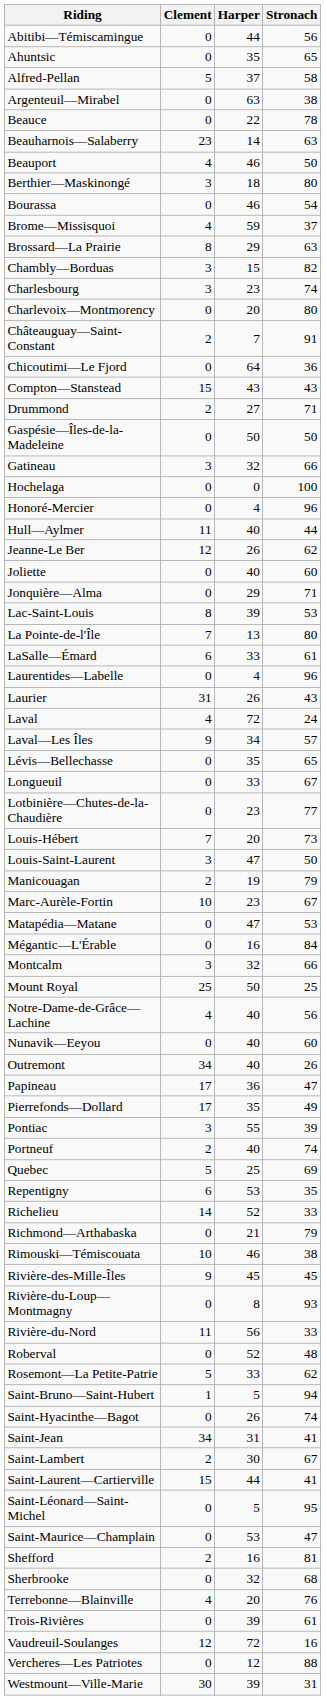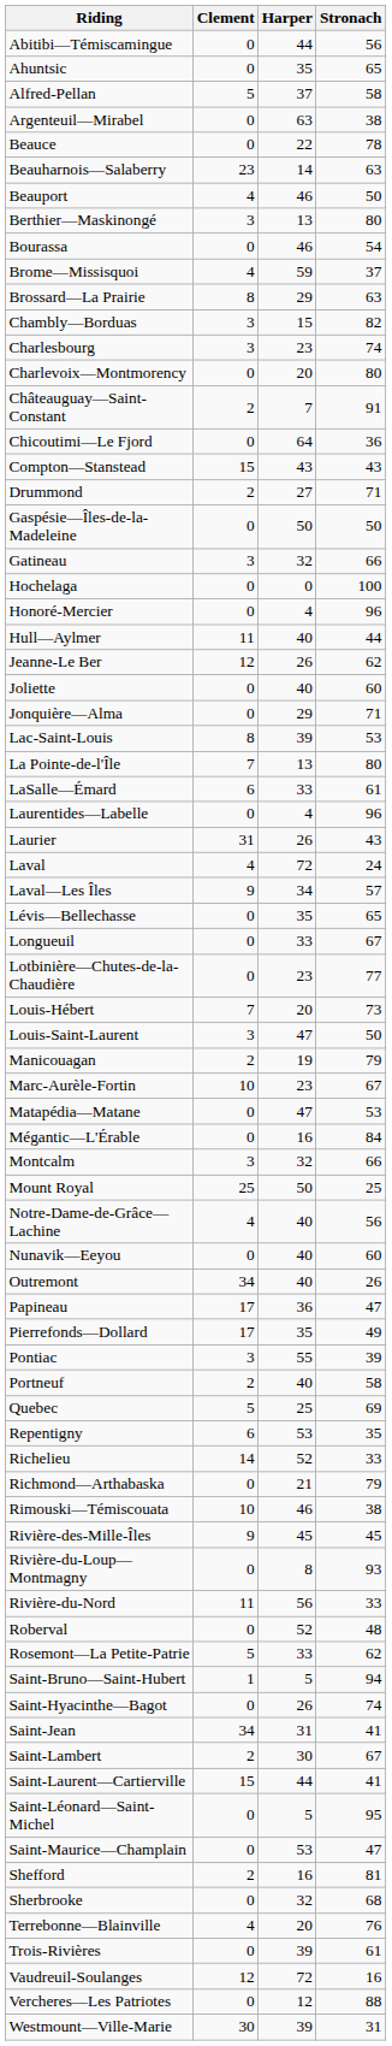Berthier—Maskinongé | Harper: 18 -> 13
Portneuf | Stronach: 74 -> 58
